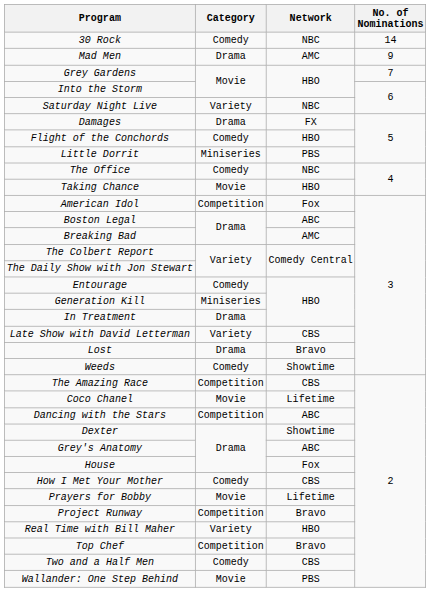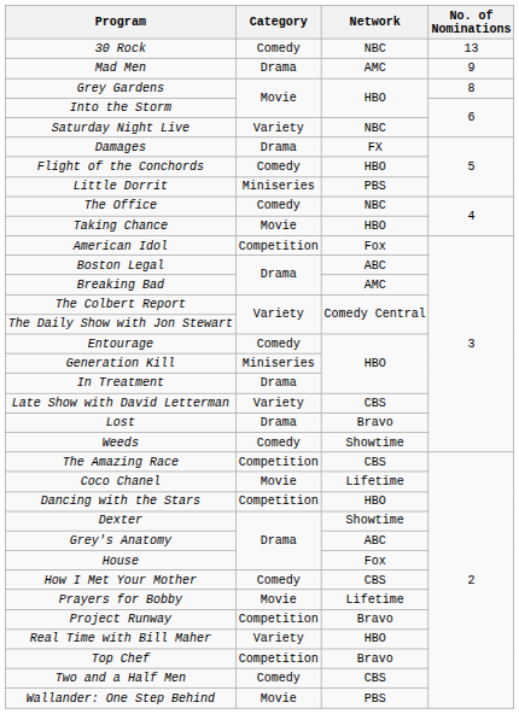30 Rock | No. of Nominations: 14 -> 13
Grey Gardens | No. of Nominations: 7 -> 8
Dancing with the Stars | Network: ABC -> HBO
